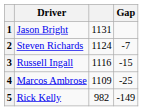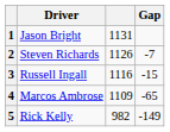2 | column 3: 1124 -> 1126
4 | Gap: -25 -> -65
